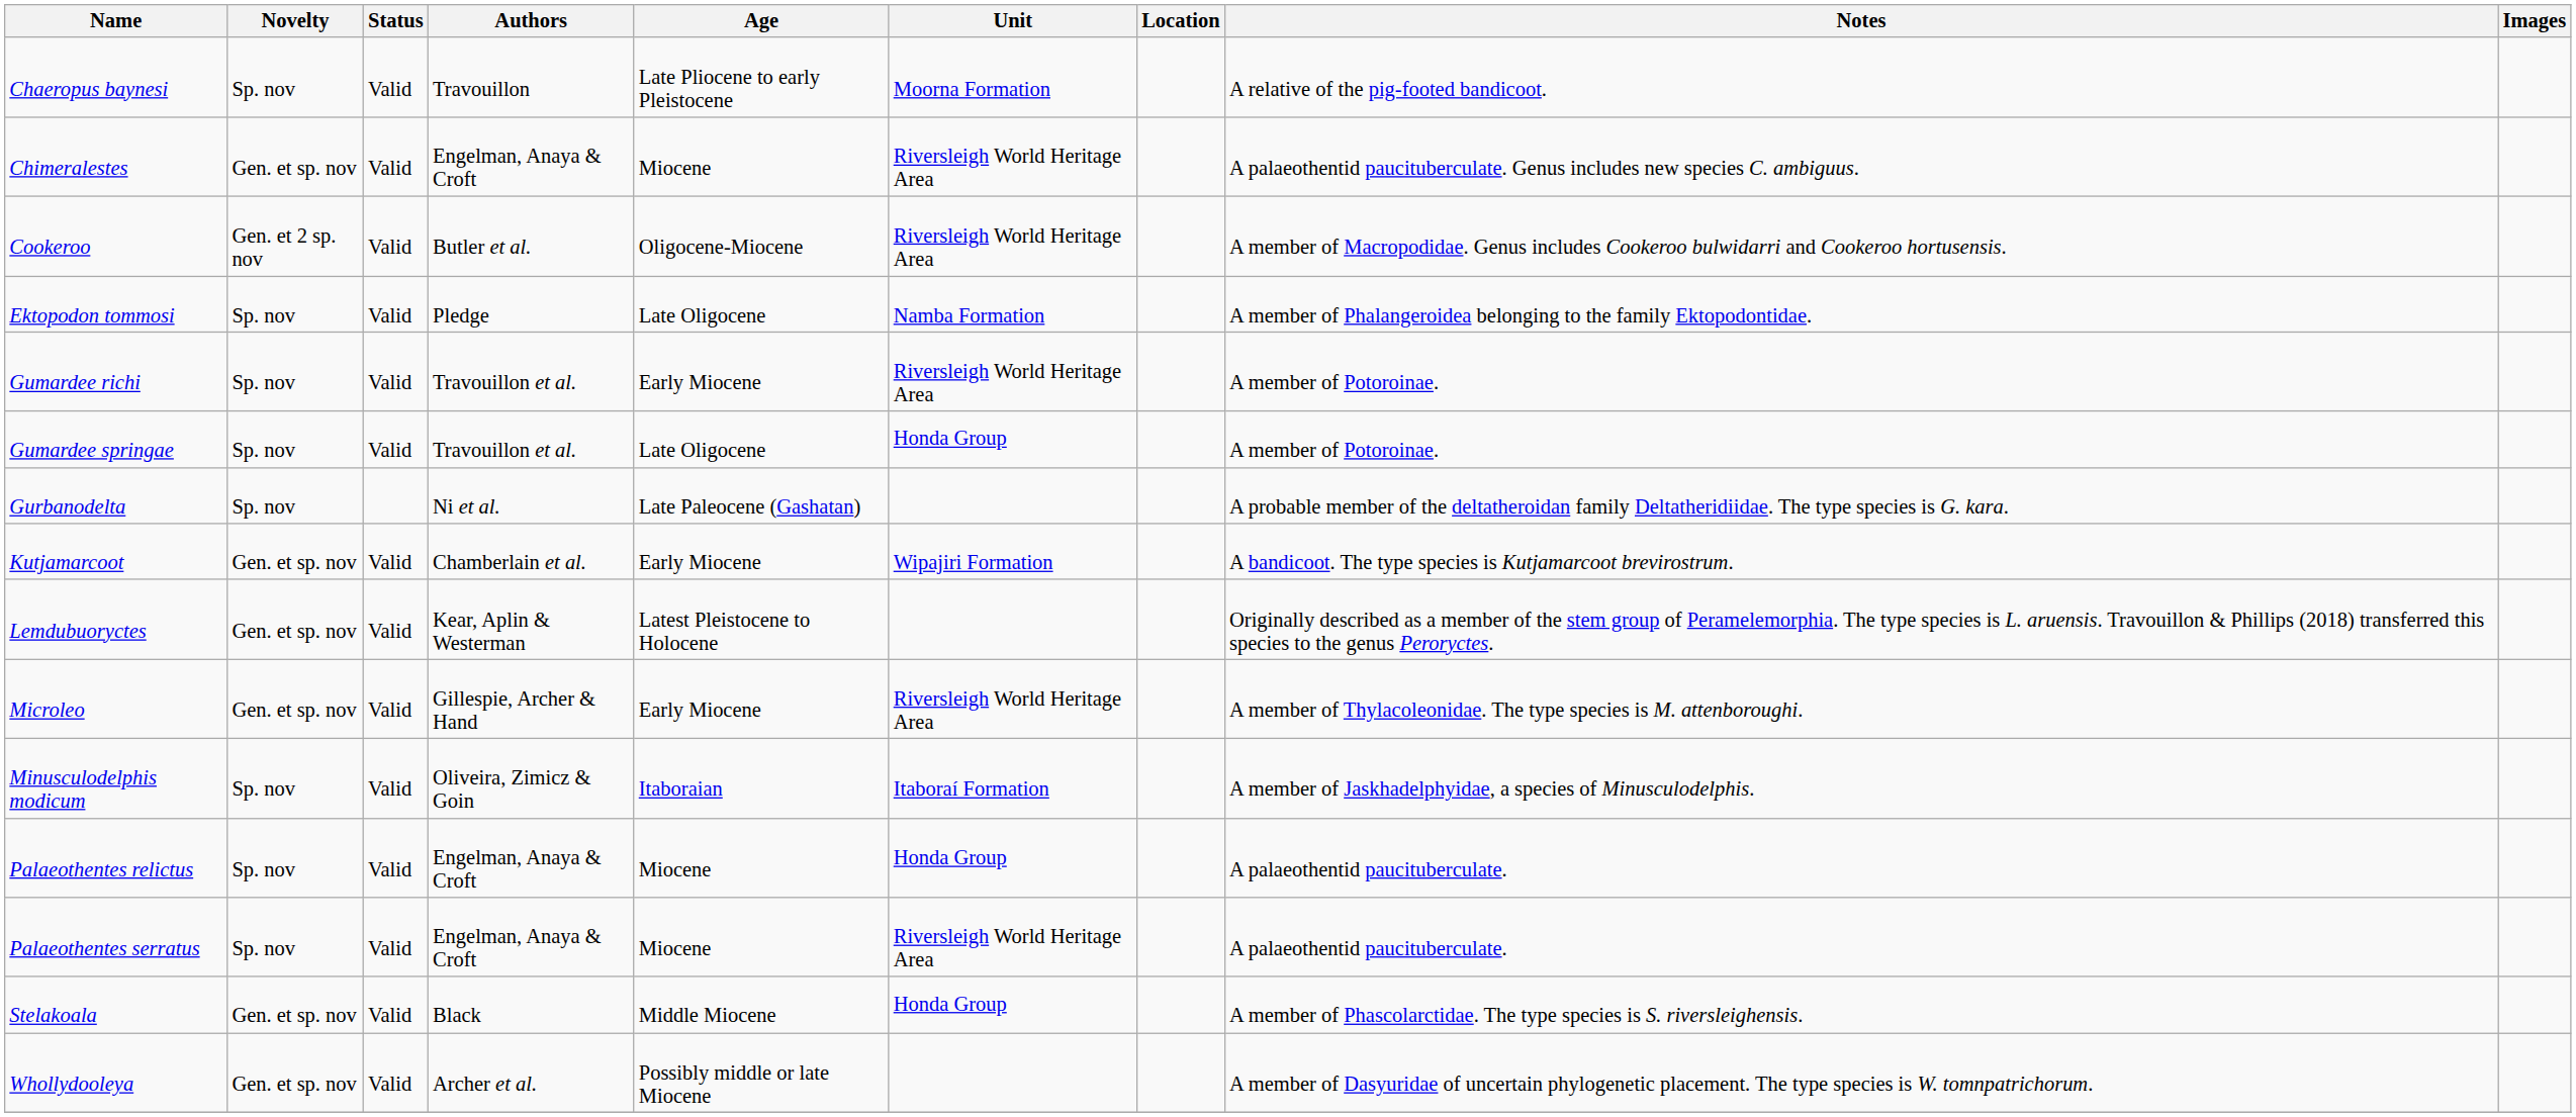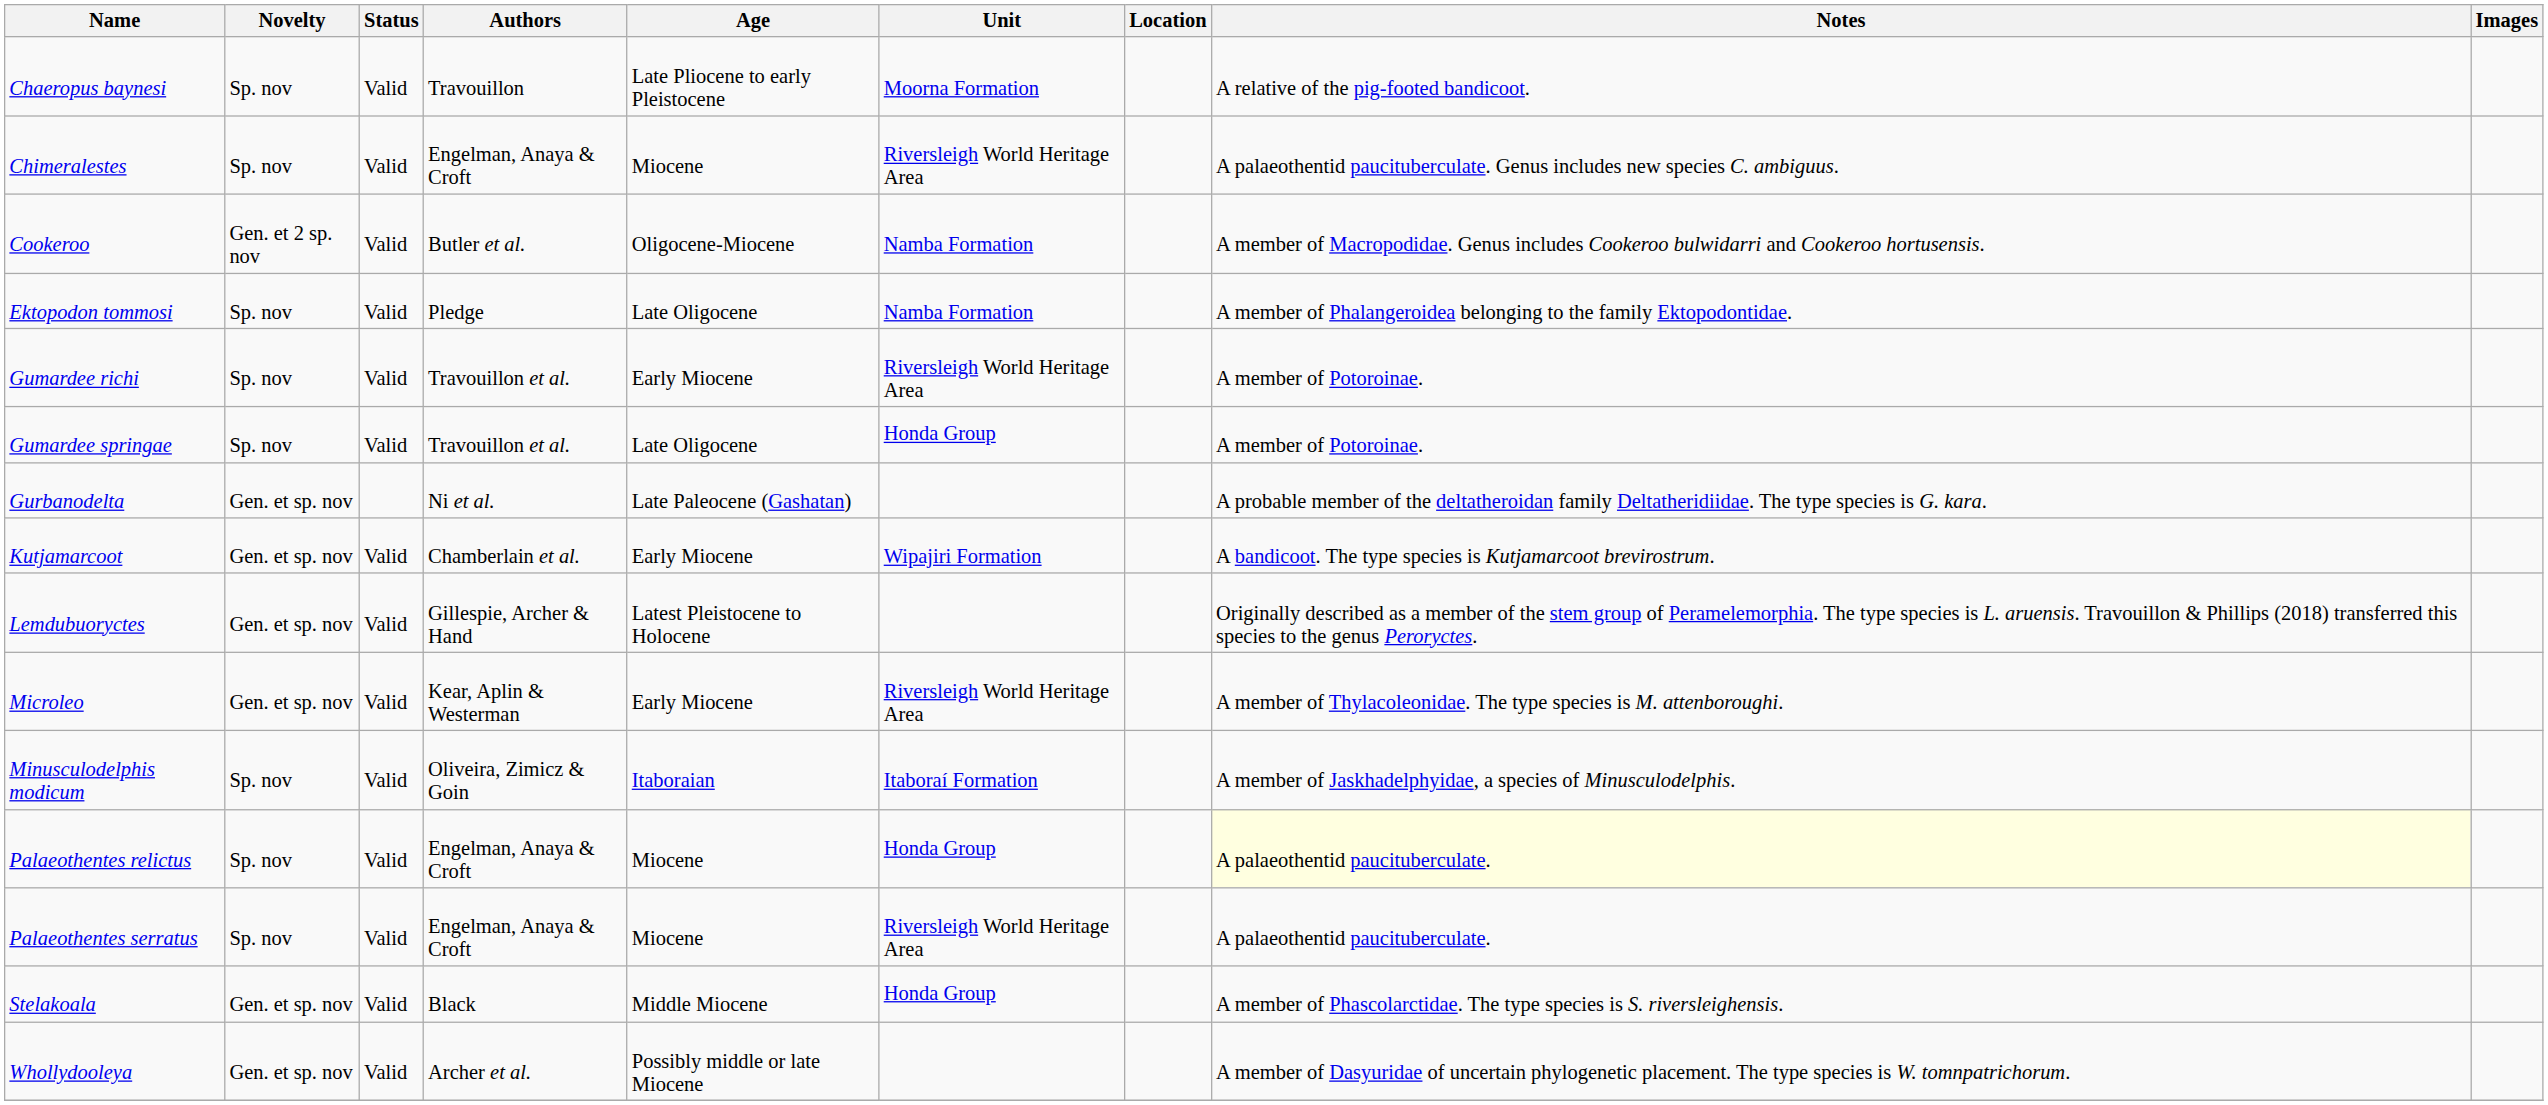Chimeralestes | Novelty: Gen. et sp. nov -> Sp. nov
Cookeroo | Unit: Riversleigh World Heritage Area -> Namba Formation
Gurbanodelta | Novelty: Sp. nov -> Gen. et sp. nov
Lemdubuoryctes | Authors: Kear, Aplin & Westerman -> Gillespie, Archer & Hand
Microleo | Authors: Gillespie, Archer & Hand -> Kear, Aplin & Westerman
Palaeothentes relictus | Notes: no background -> lightyellow background
